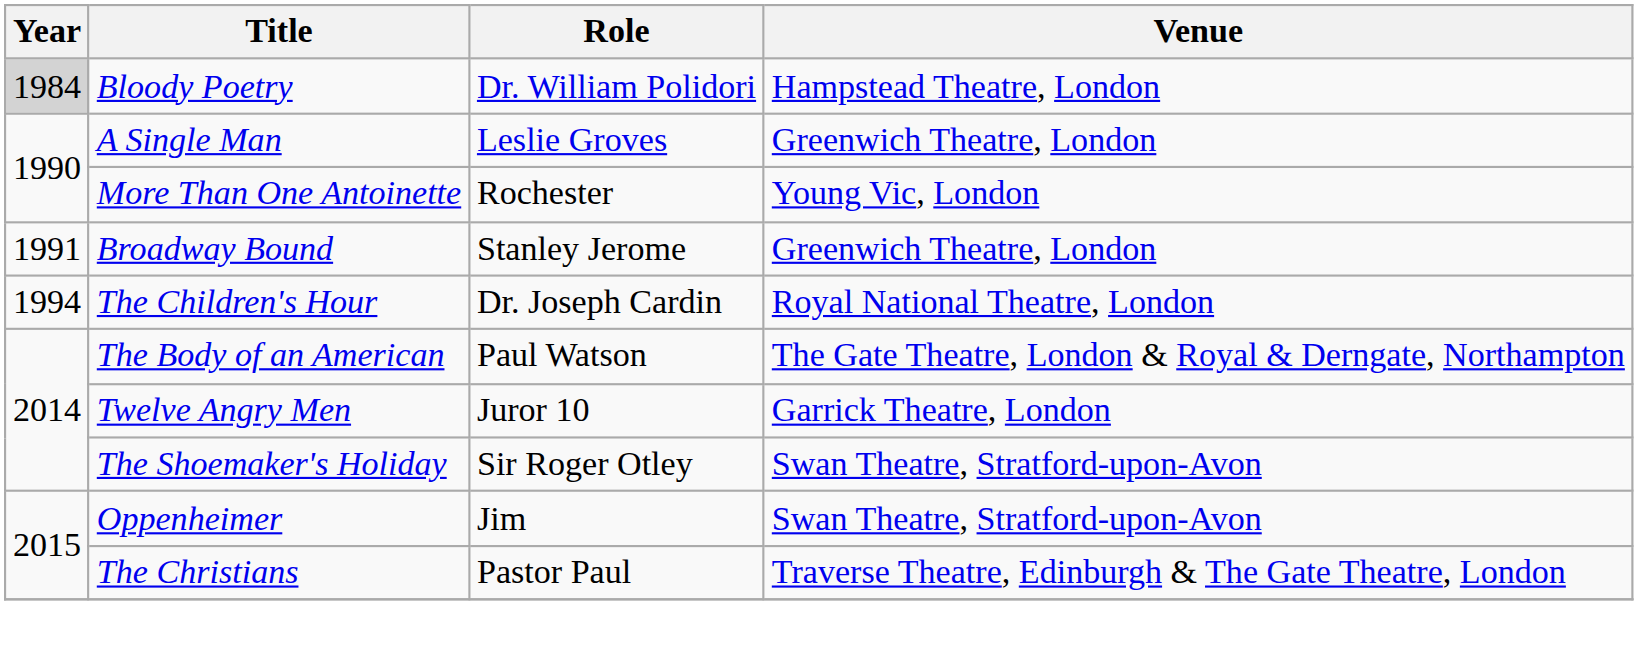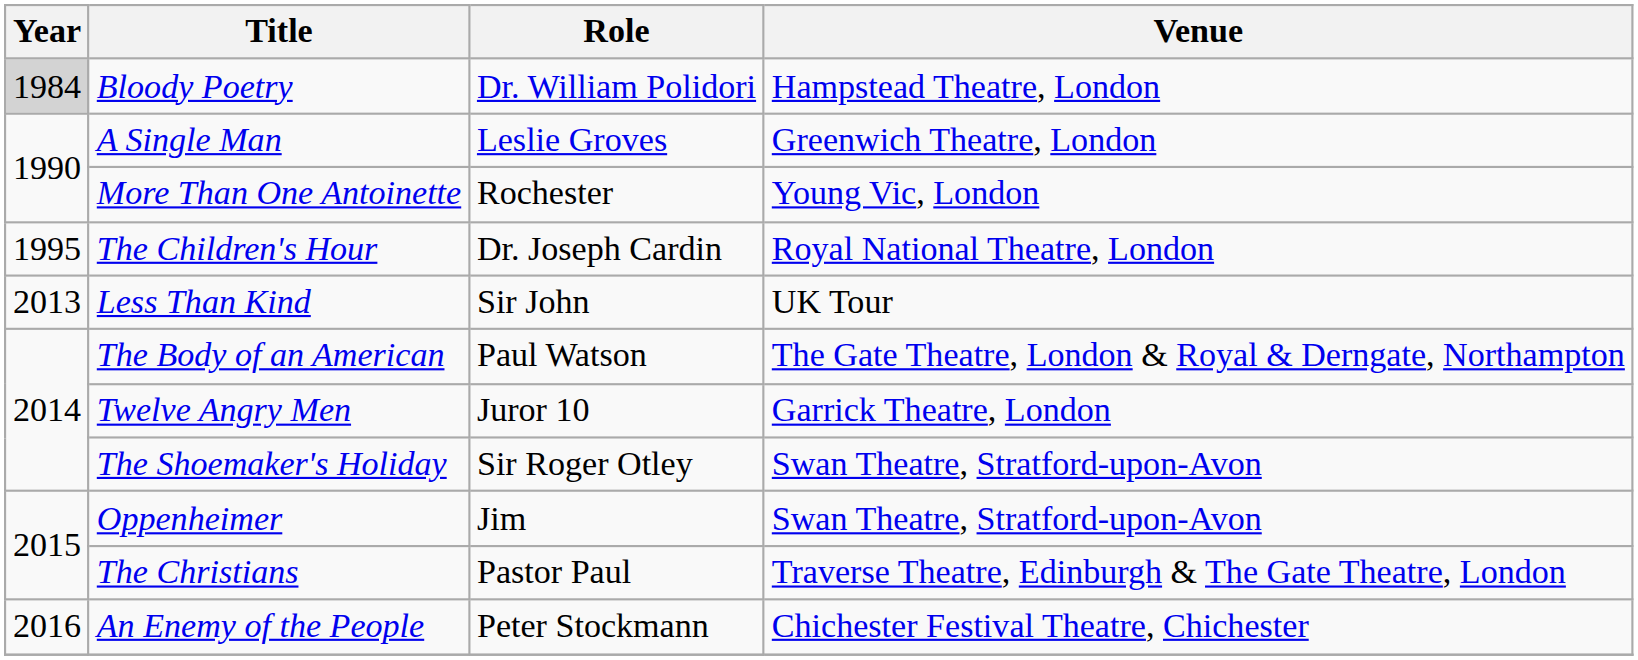- row: 1991 | Broadway Bound | Stanley Jerome | Greenwich Theatre, London
The Children's Hour | Year: 1994 -> 1995
+ row: 2013 | Less Than Kind | Sir John | UK Tour
+ row: 2016 | An Enemy of the People | Peter Stockmann | Chichester Festival Theatre, Chichester
